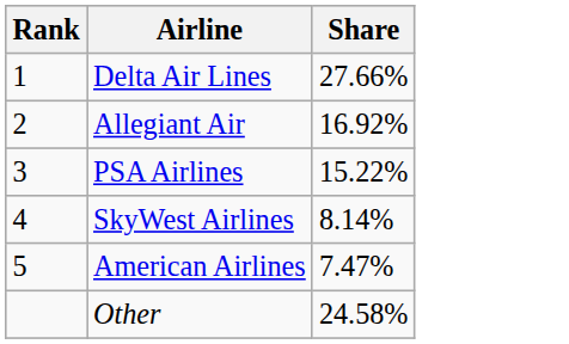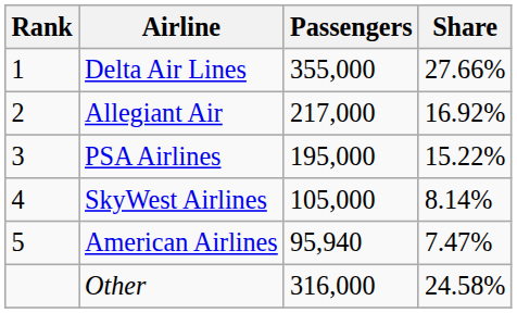+ column: Passengers | 355,000 | 217,000 | 195,000 | 105,000 | 95,940 | 316,000
